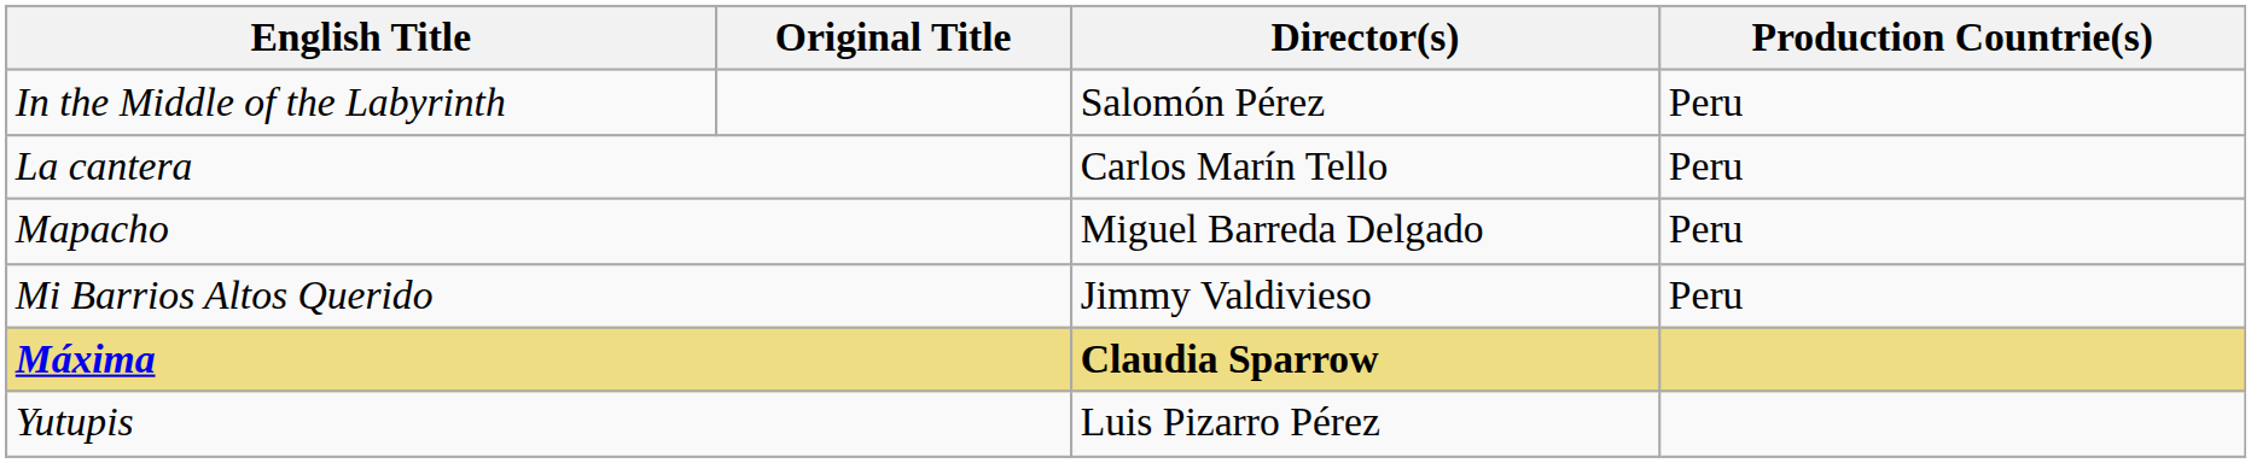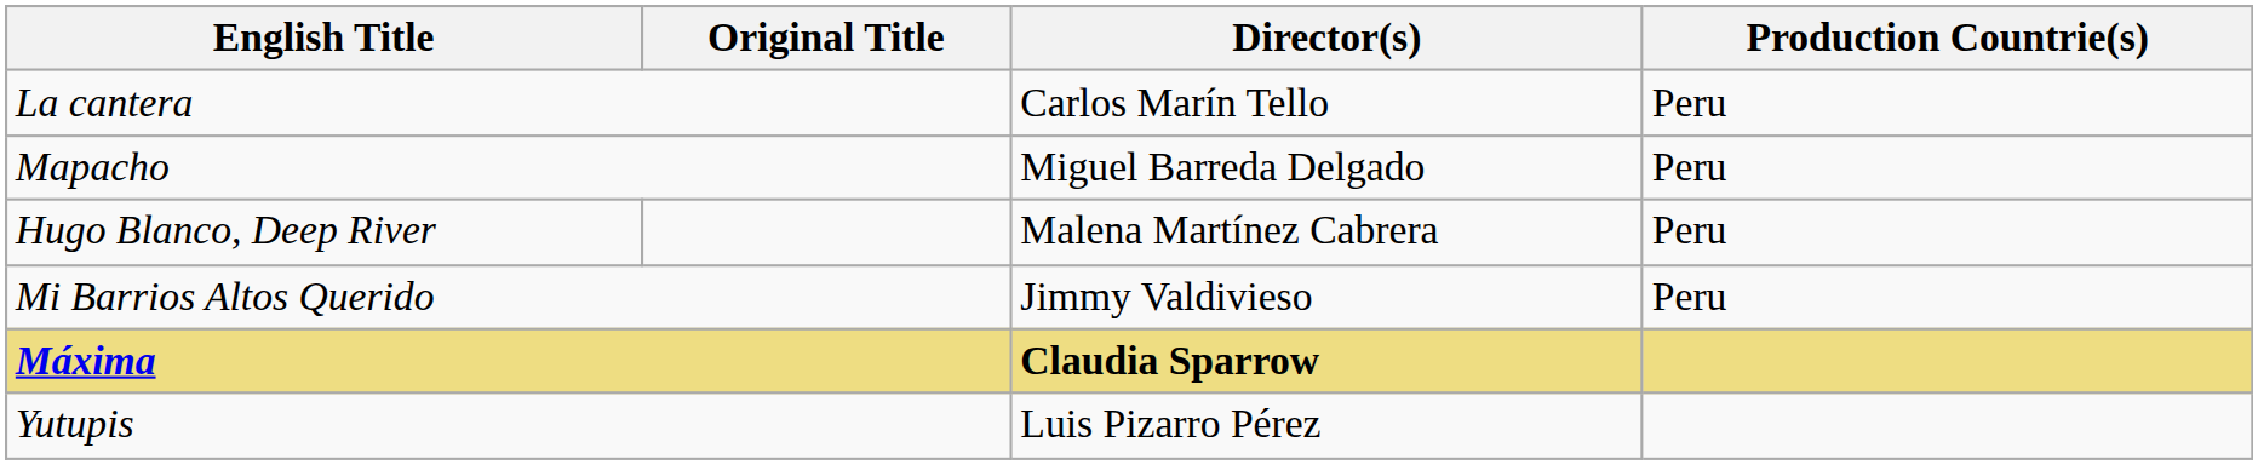- row: In the Middle of the Labyrinth | Salomón Pérez | Peru
+ row: Hugo Blanco, Deep River | Malena Martínez Cabrera | Peru
